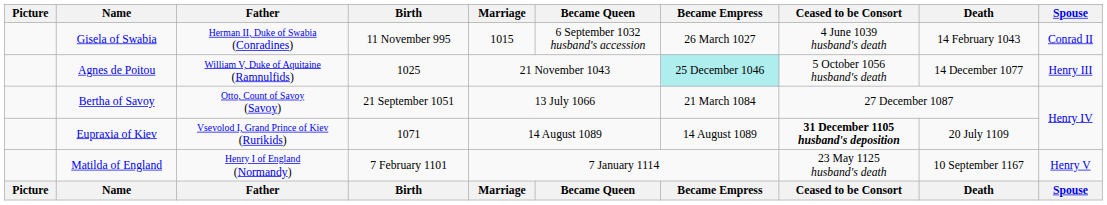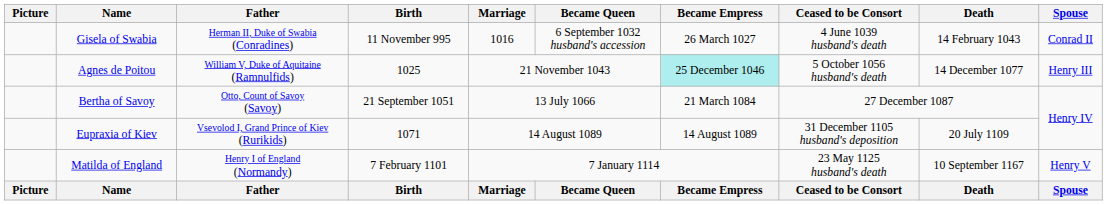Gisela of Swabia | Marriage: 1015 -> 1016
Eupraxia of Kiev | Ceased to be Consort: bold -> normal
